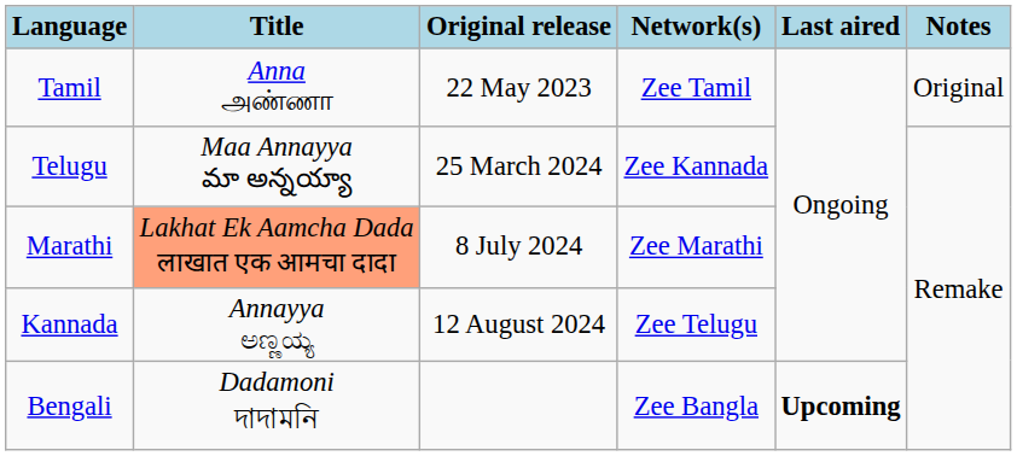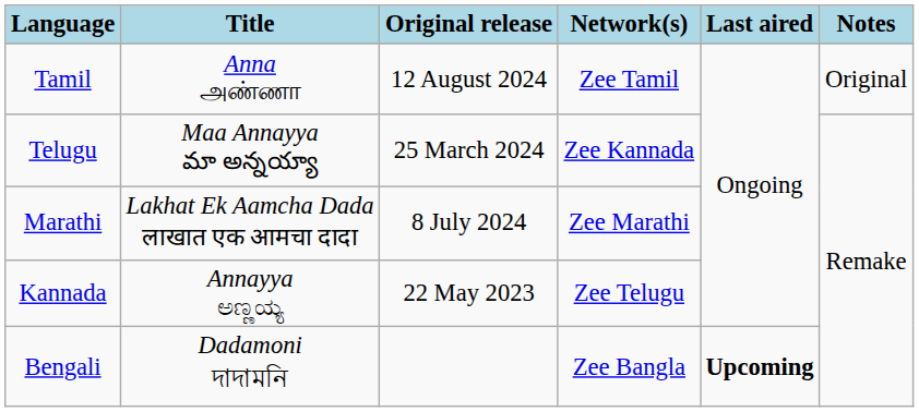Tamil | Original release: 22 May 2023 -> 12 August 2024
Marathi | Title: lightsalmon background -> no background
Kannada | Original release: 12 August 2024 -> 22 May 2023
